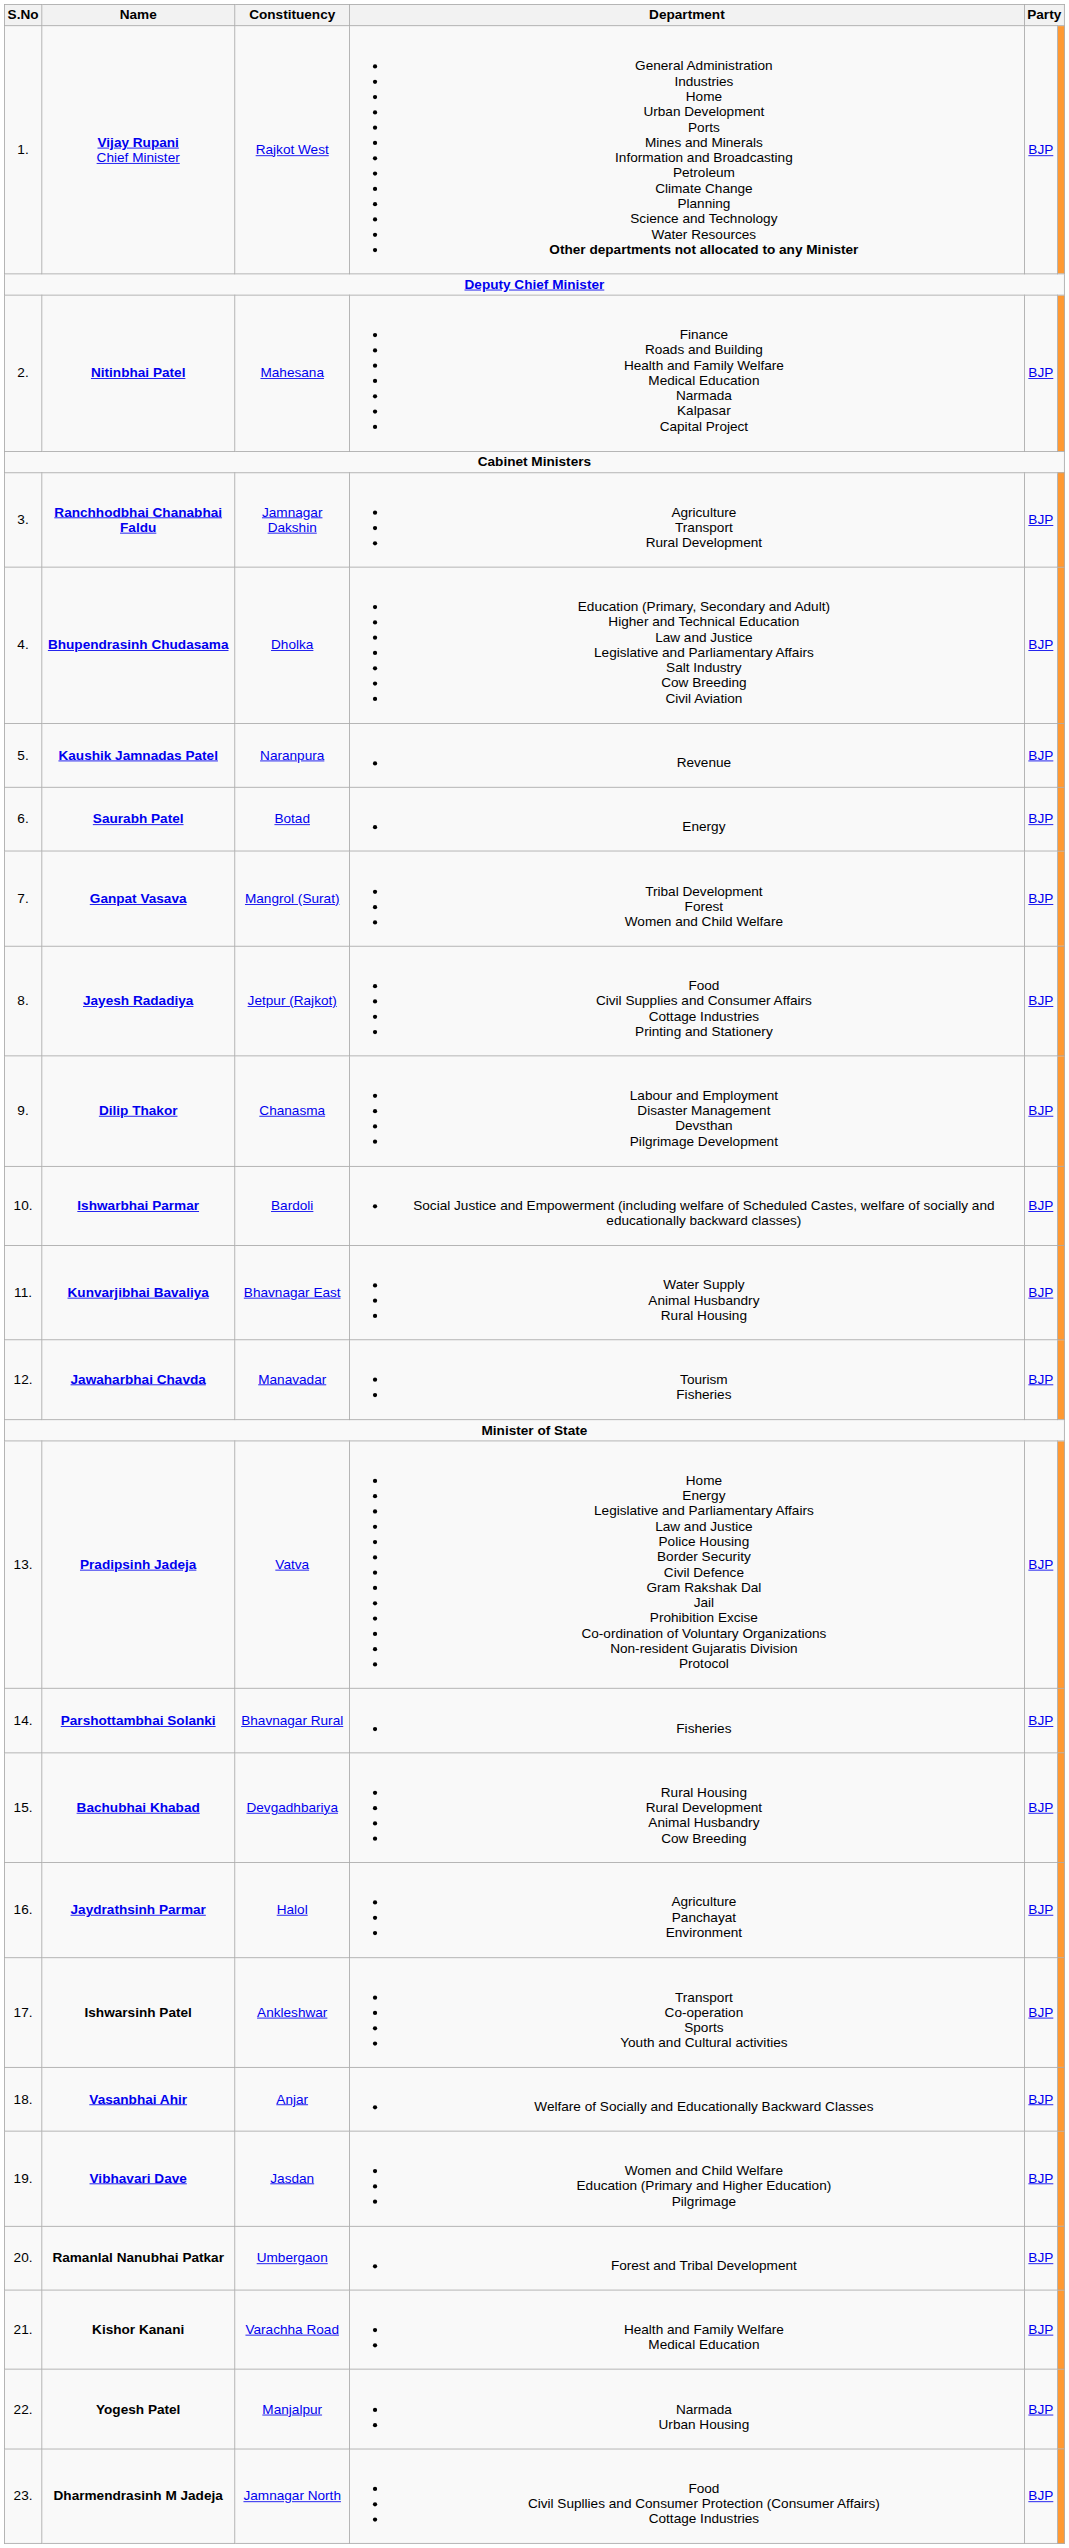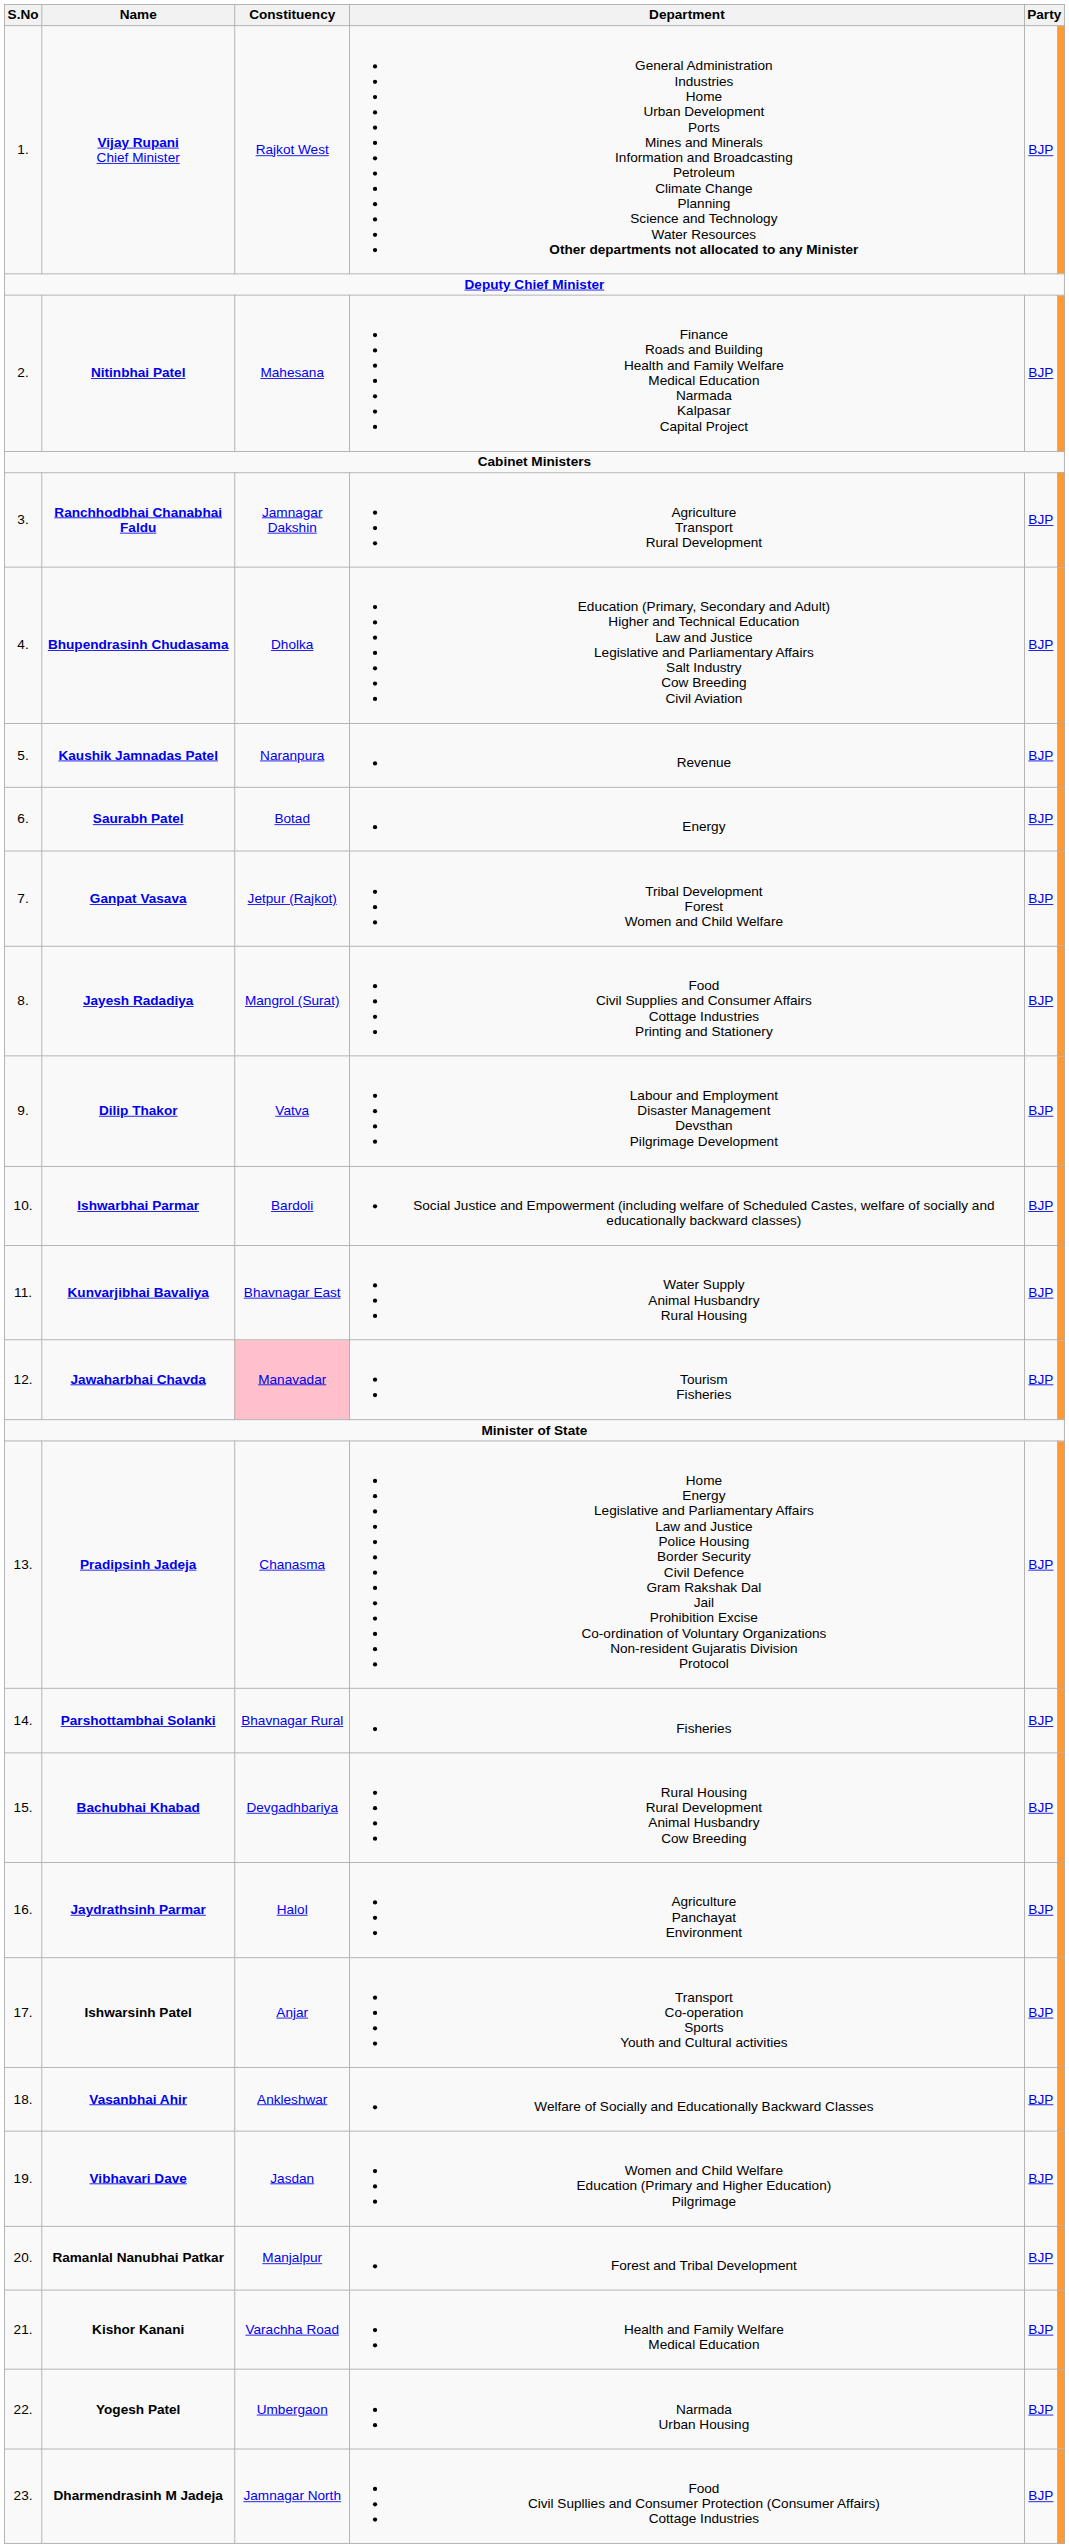Ganpat Vasava | Constituency: Mangrol (Surat) -> Jetpur (Rajkot)
Jayesh Radadiya | Constituency: Jetpur (Rajkot) -> Mangrol (Surat)
Dilip Thakor | Constituency: Chanasma -> Vatva
Jawaharbhai Chavda | Constituency: no background -> pink background
Pradipsinh Jadeja | Constituency: Vatva -> Chanasma
Ishwarsinh Patel | Constituency: Ankleshwar -> Anjar
Vasanbhai Ahir | Constituency: Anjar -> Ankleshwar
Ramanlal Nanubhai Patkar | Constituency: Umbergaon -> Manjalpur
Yogesh Patel | Constituency: Manjalpur -> Umbergaon
